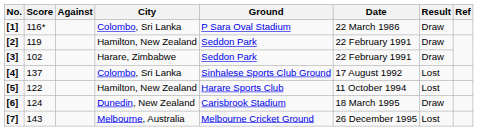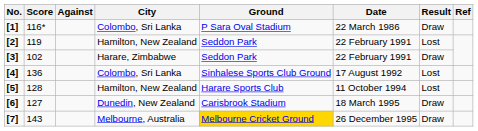[2] | Result: Draw -> Lost
[4] | Score: 137 -> 136
[5] | Score: 122 -> 128
[6] | Score: 124 -> 127
[7] | Ground: no background -> gold background
[7] | Result: Lost -> Draw
